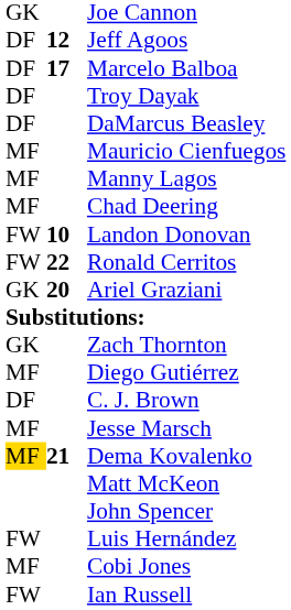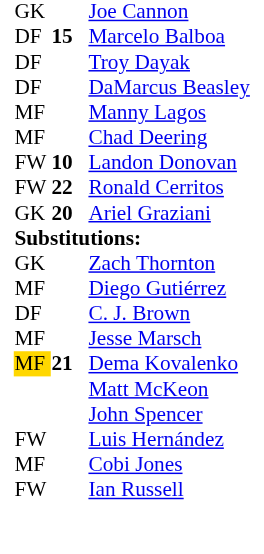- row: DF | 12 | Jeff Agoos
Marcelo Balboa | column 2: 17 -> 15
- row: MF | Mauricio Cienfuegos
